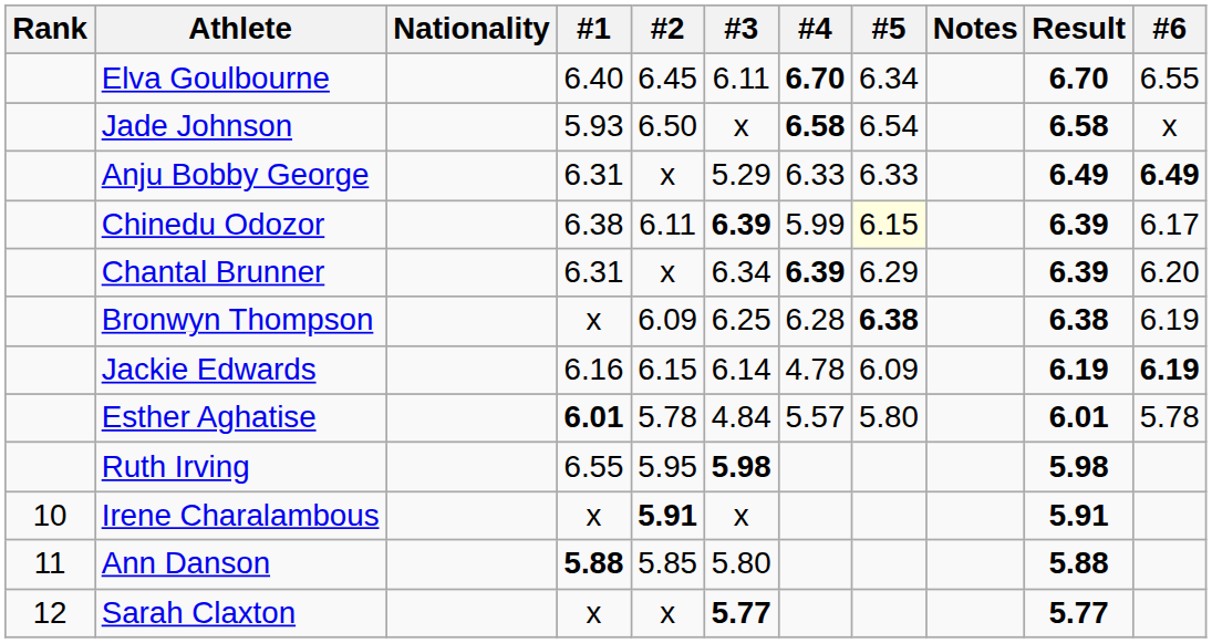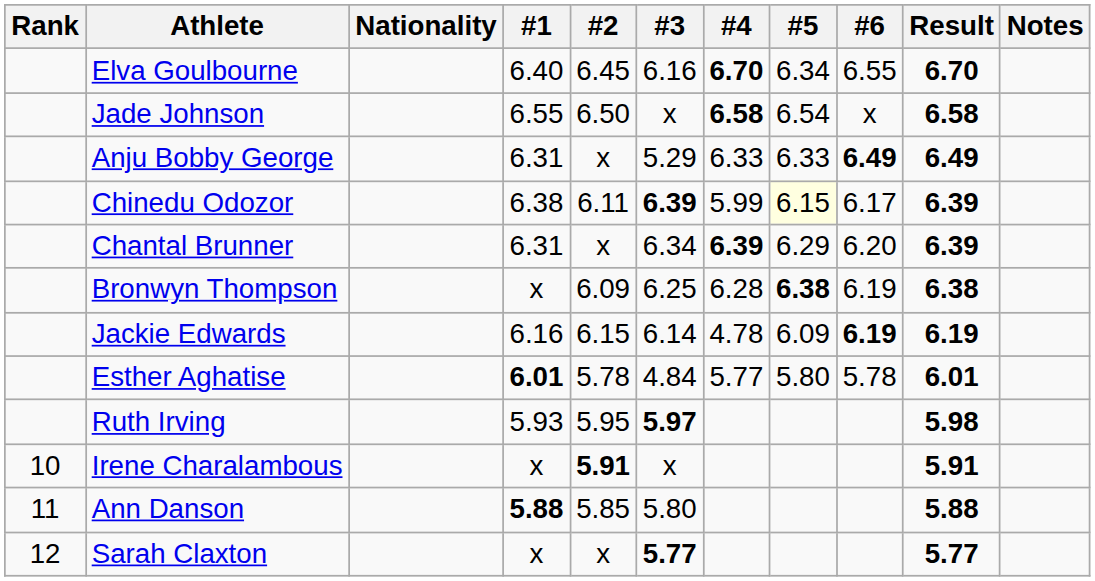columns swapped: #6 <-> Notes
Elva Goulbourne | #3: 6.11 -> 6.16
Jade Johnson | #1: 5.93 -> 6.55
Esther Aghatise | #4: 5.57 -> 5.77
Ruth Irving | #1: 6.55 -> 5.93
Ruth Irving | #3: 5.98 -> 5.97
